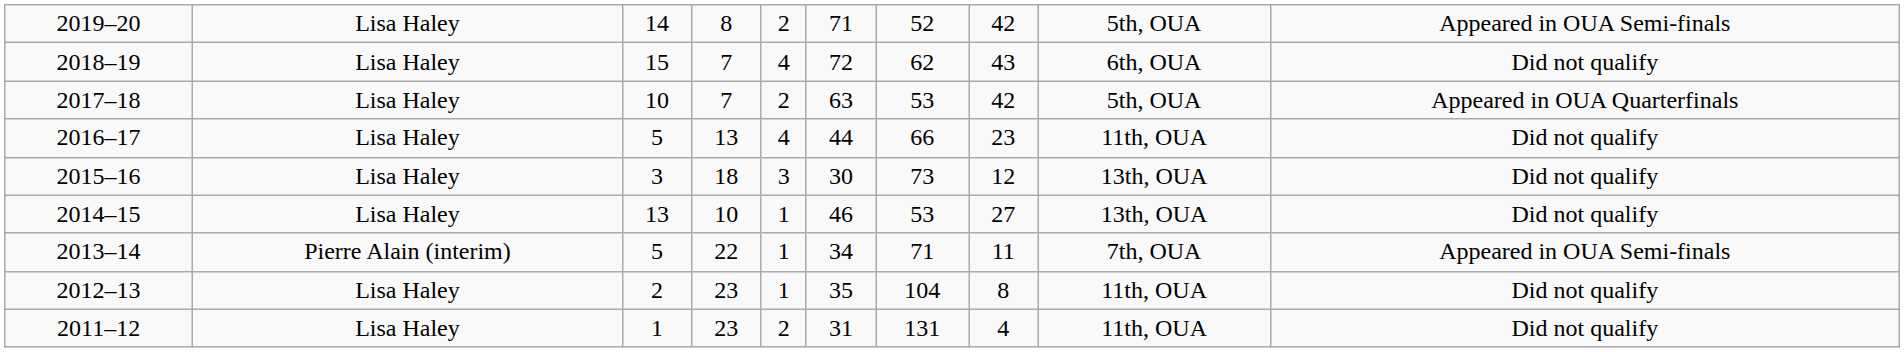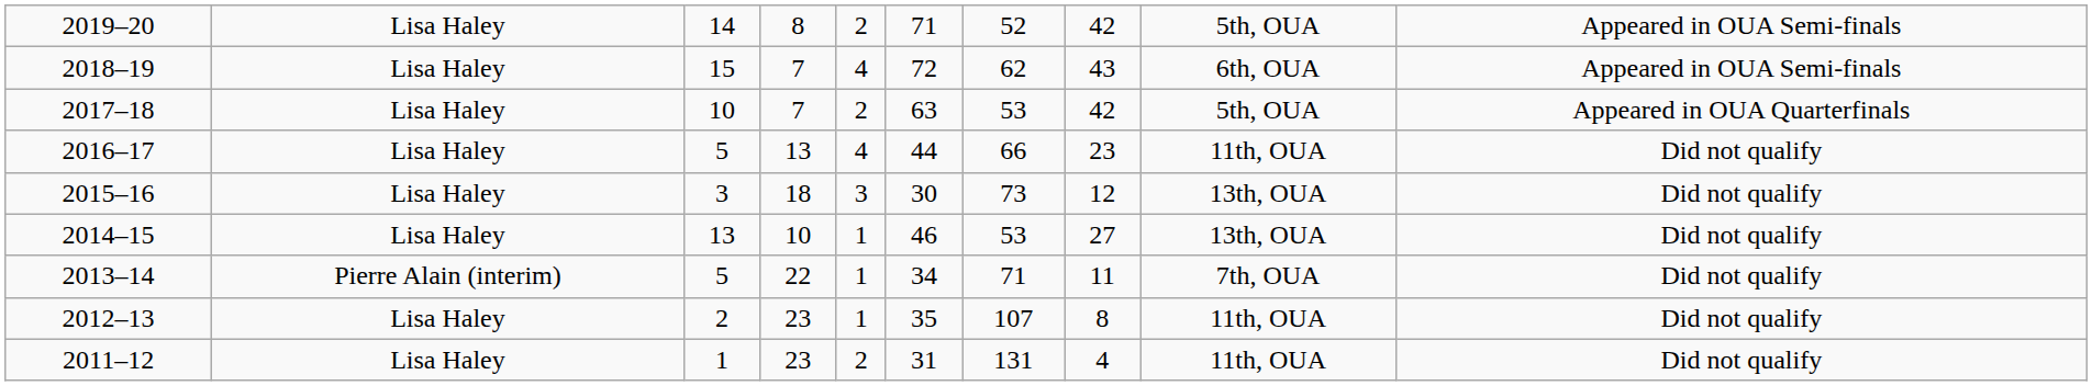2018–19 | column 10: Did not qualify -> Appeared in OUA Semi-finals
2013–14 | column 10: Appeared in OUA Semi-finals -> Did not qualify
2012–13 | column 7: 104 -> 107
